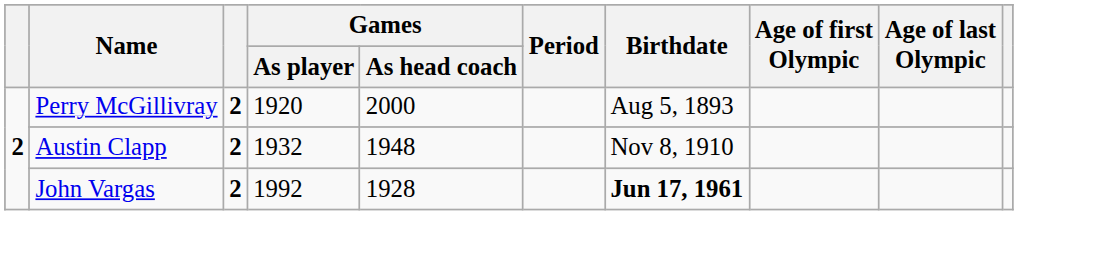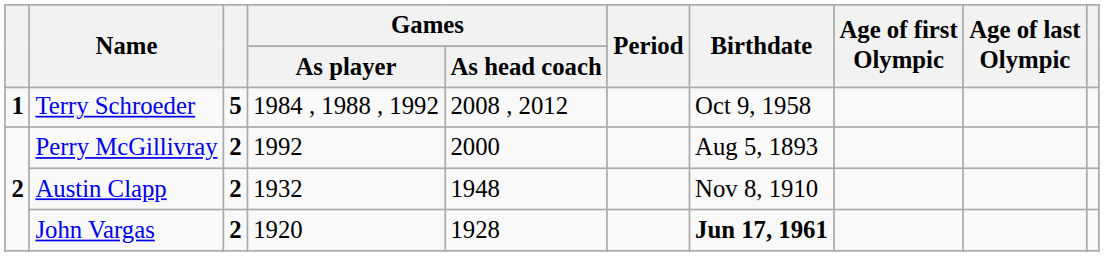+ row: 1 | Terry Schroeder | 5 | 1984 , 1988 , 1992 | 2008 , 2012 | Oct 9, 1958
Perry McGillivray | Games / As player: 1920 -> 1992
John Vargas | Games / As player: 1992 -> 1920
